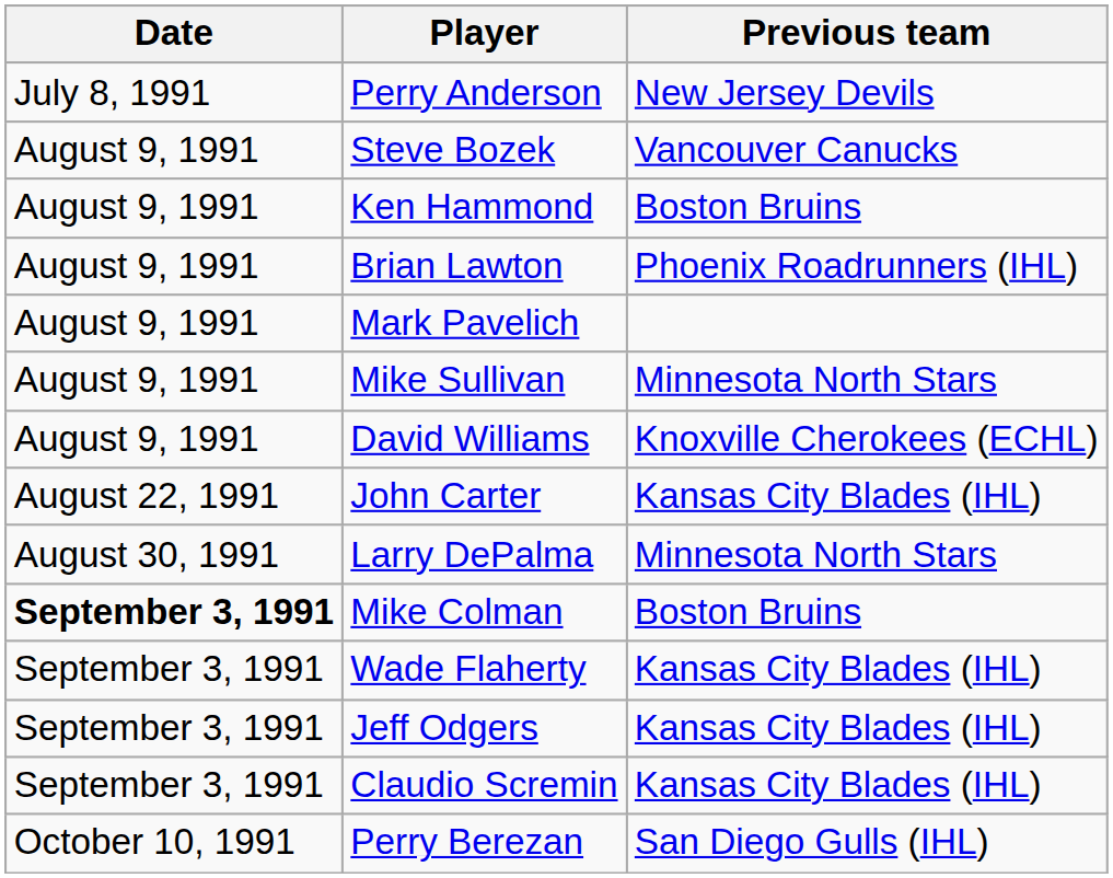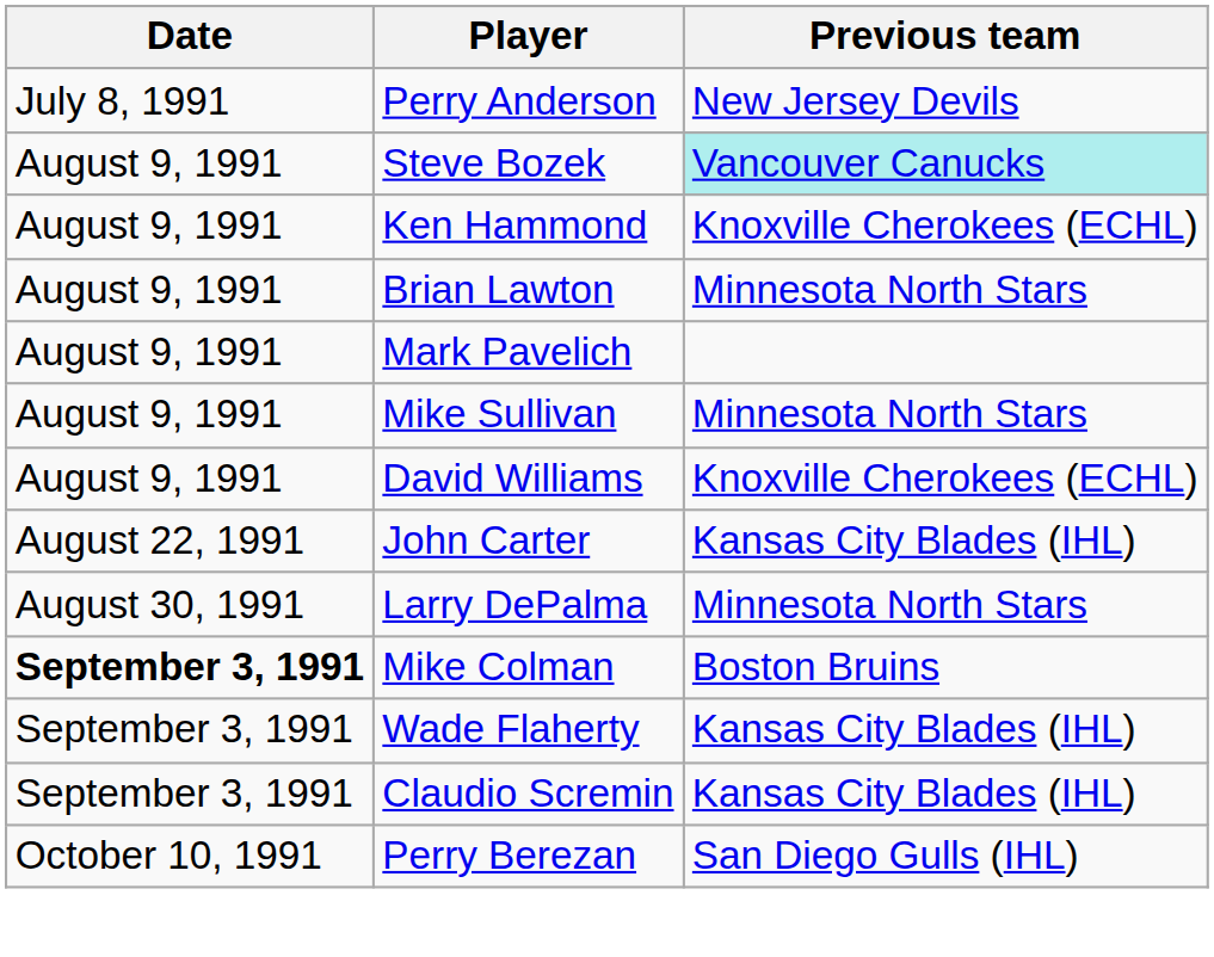Steve Bozek | Previous team: no background -> paleturquoise background
Ken Hammond | Previous team: Boston Bruins -> Knoxville Cherokees (ECHL)
Brian Lawton | Previous team: Phoenix Roadrunners (IHL) -> Minnesota North Stars
- row: September 3, 1991 | Jeff Odgers | Kansas City Blades (IHL)
